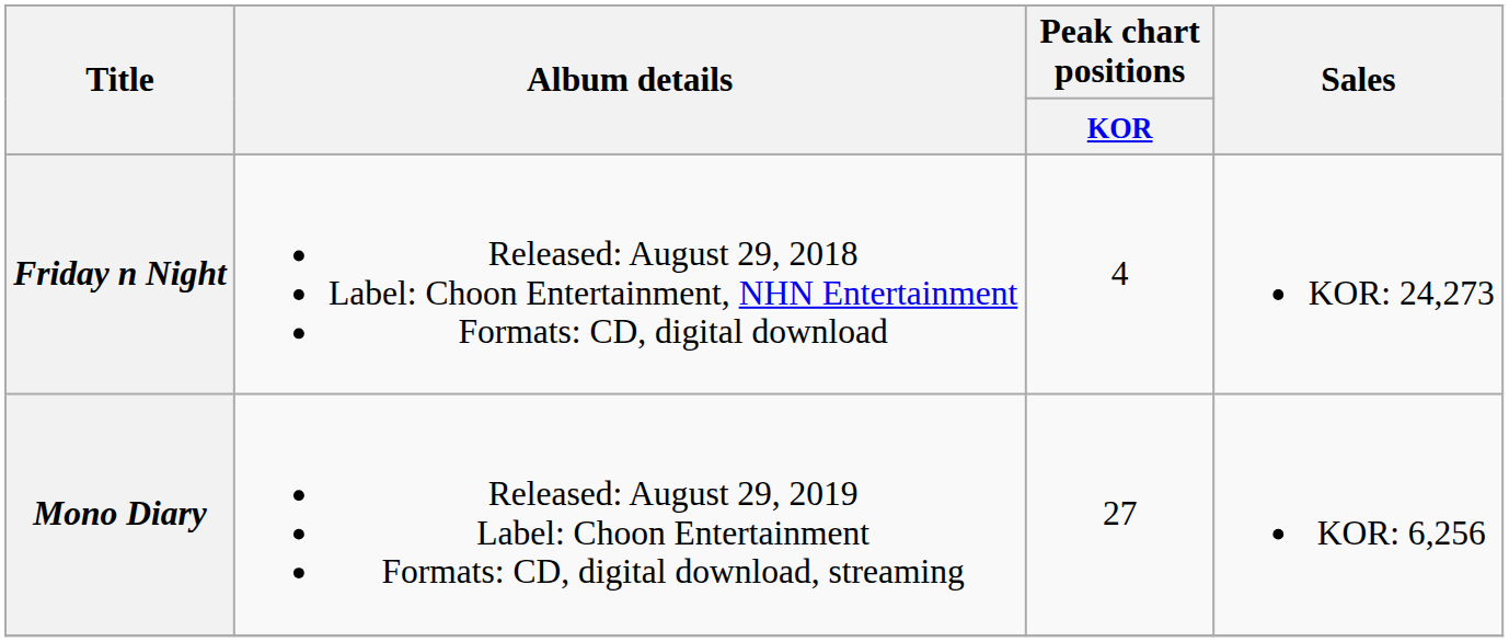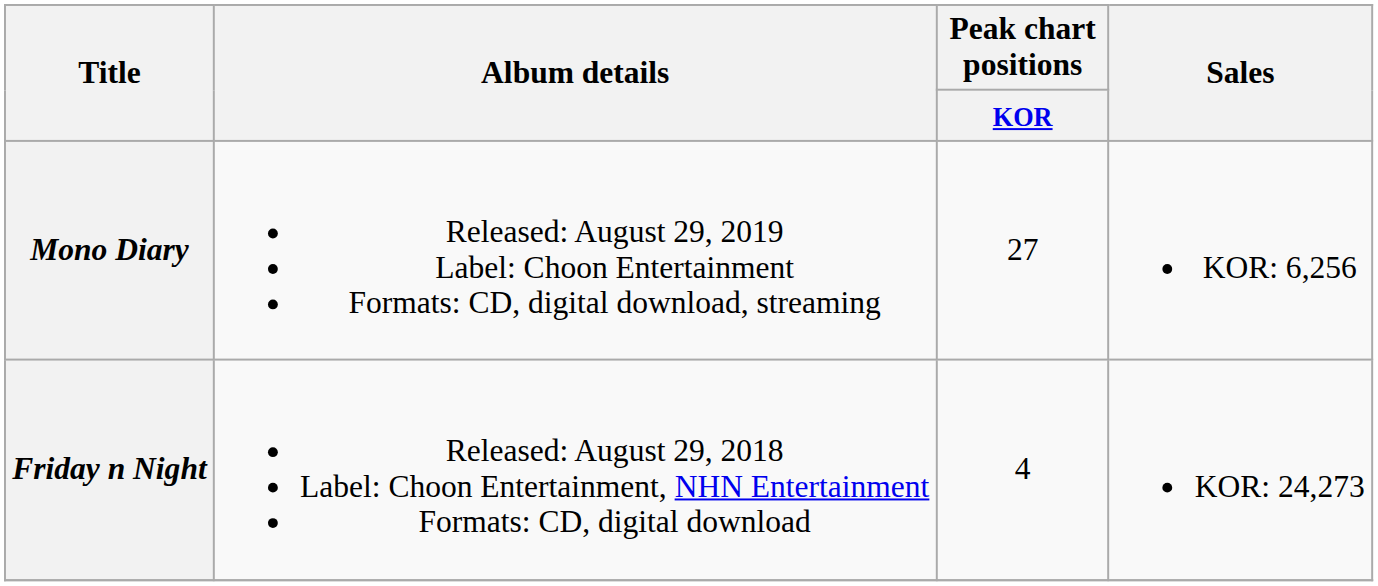rows swapped: Friday n Night <-> Mono Diary
